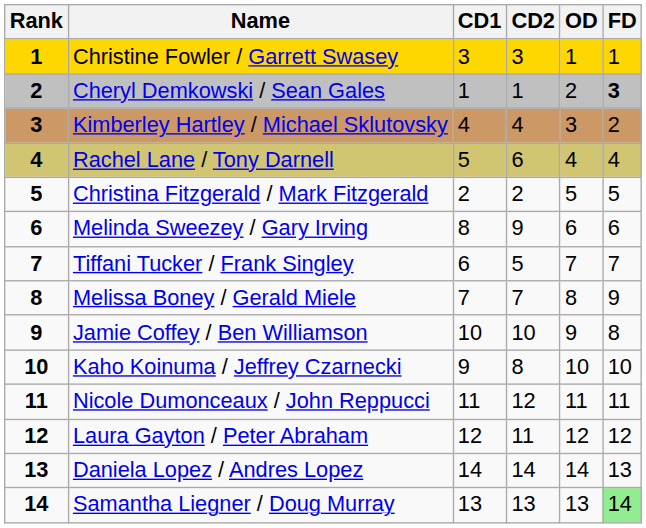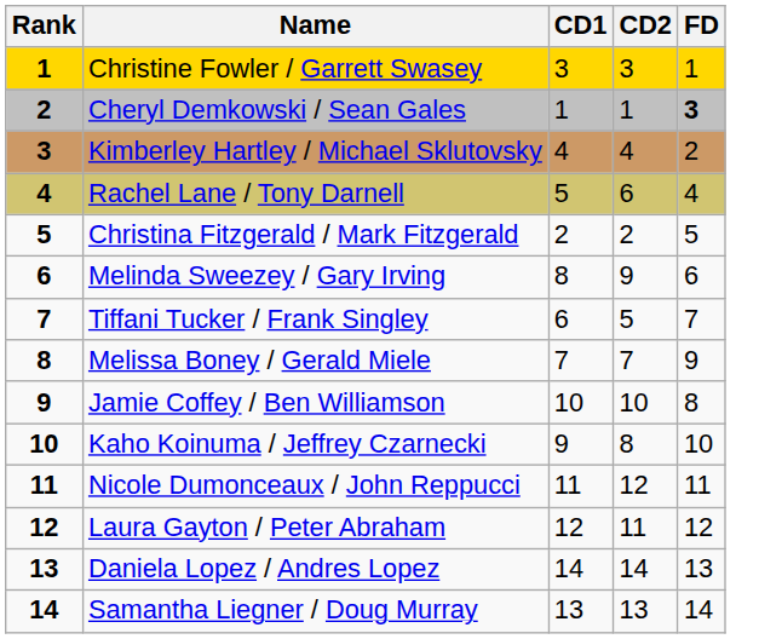- column: OD | 1 | 2 | 3 | 4 | 5 | 6 | 7 | 8 | 9 | 10 | 11 | 12 | 14 | 13
Samantha Liegner / Doug Murray | FD: lightgreen background -> no background
